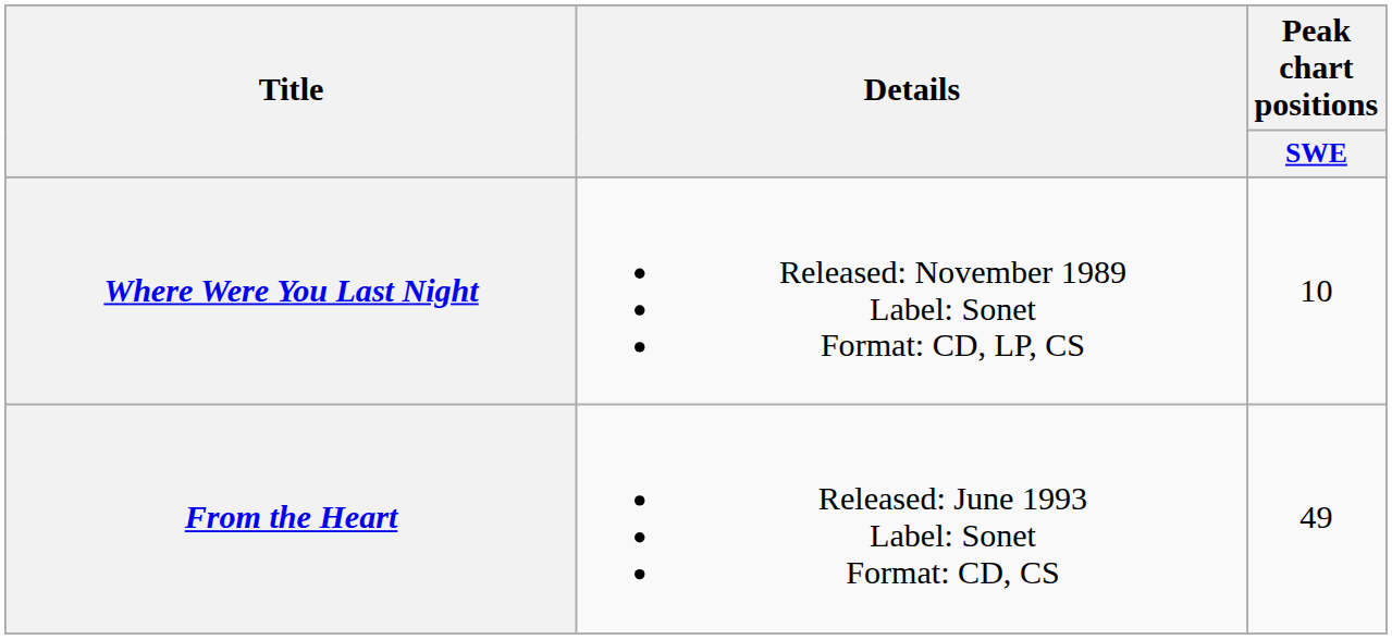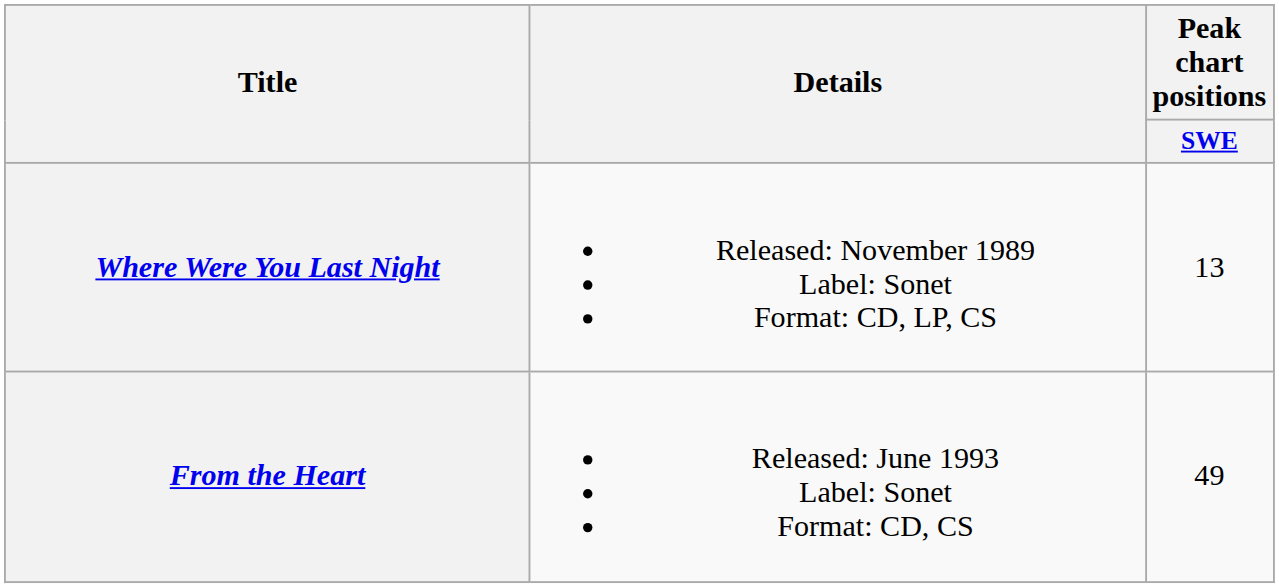Where Were You Last Night | Peak chart positions / SWE: 10 -> 13
